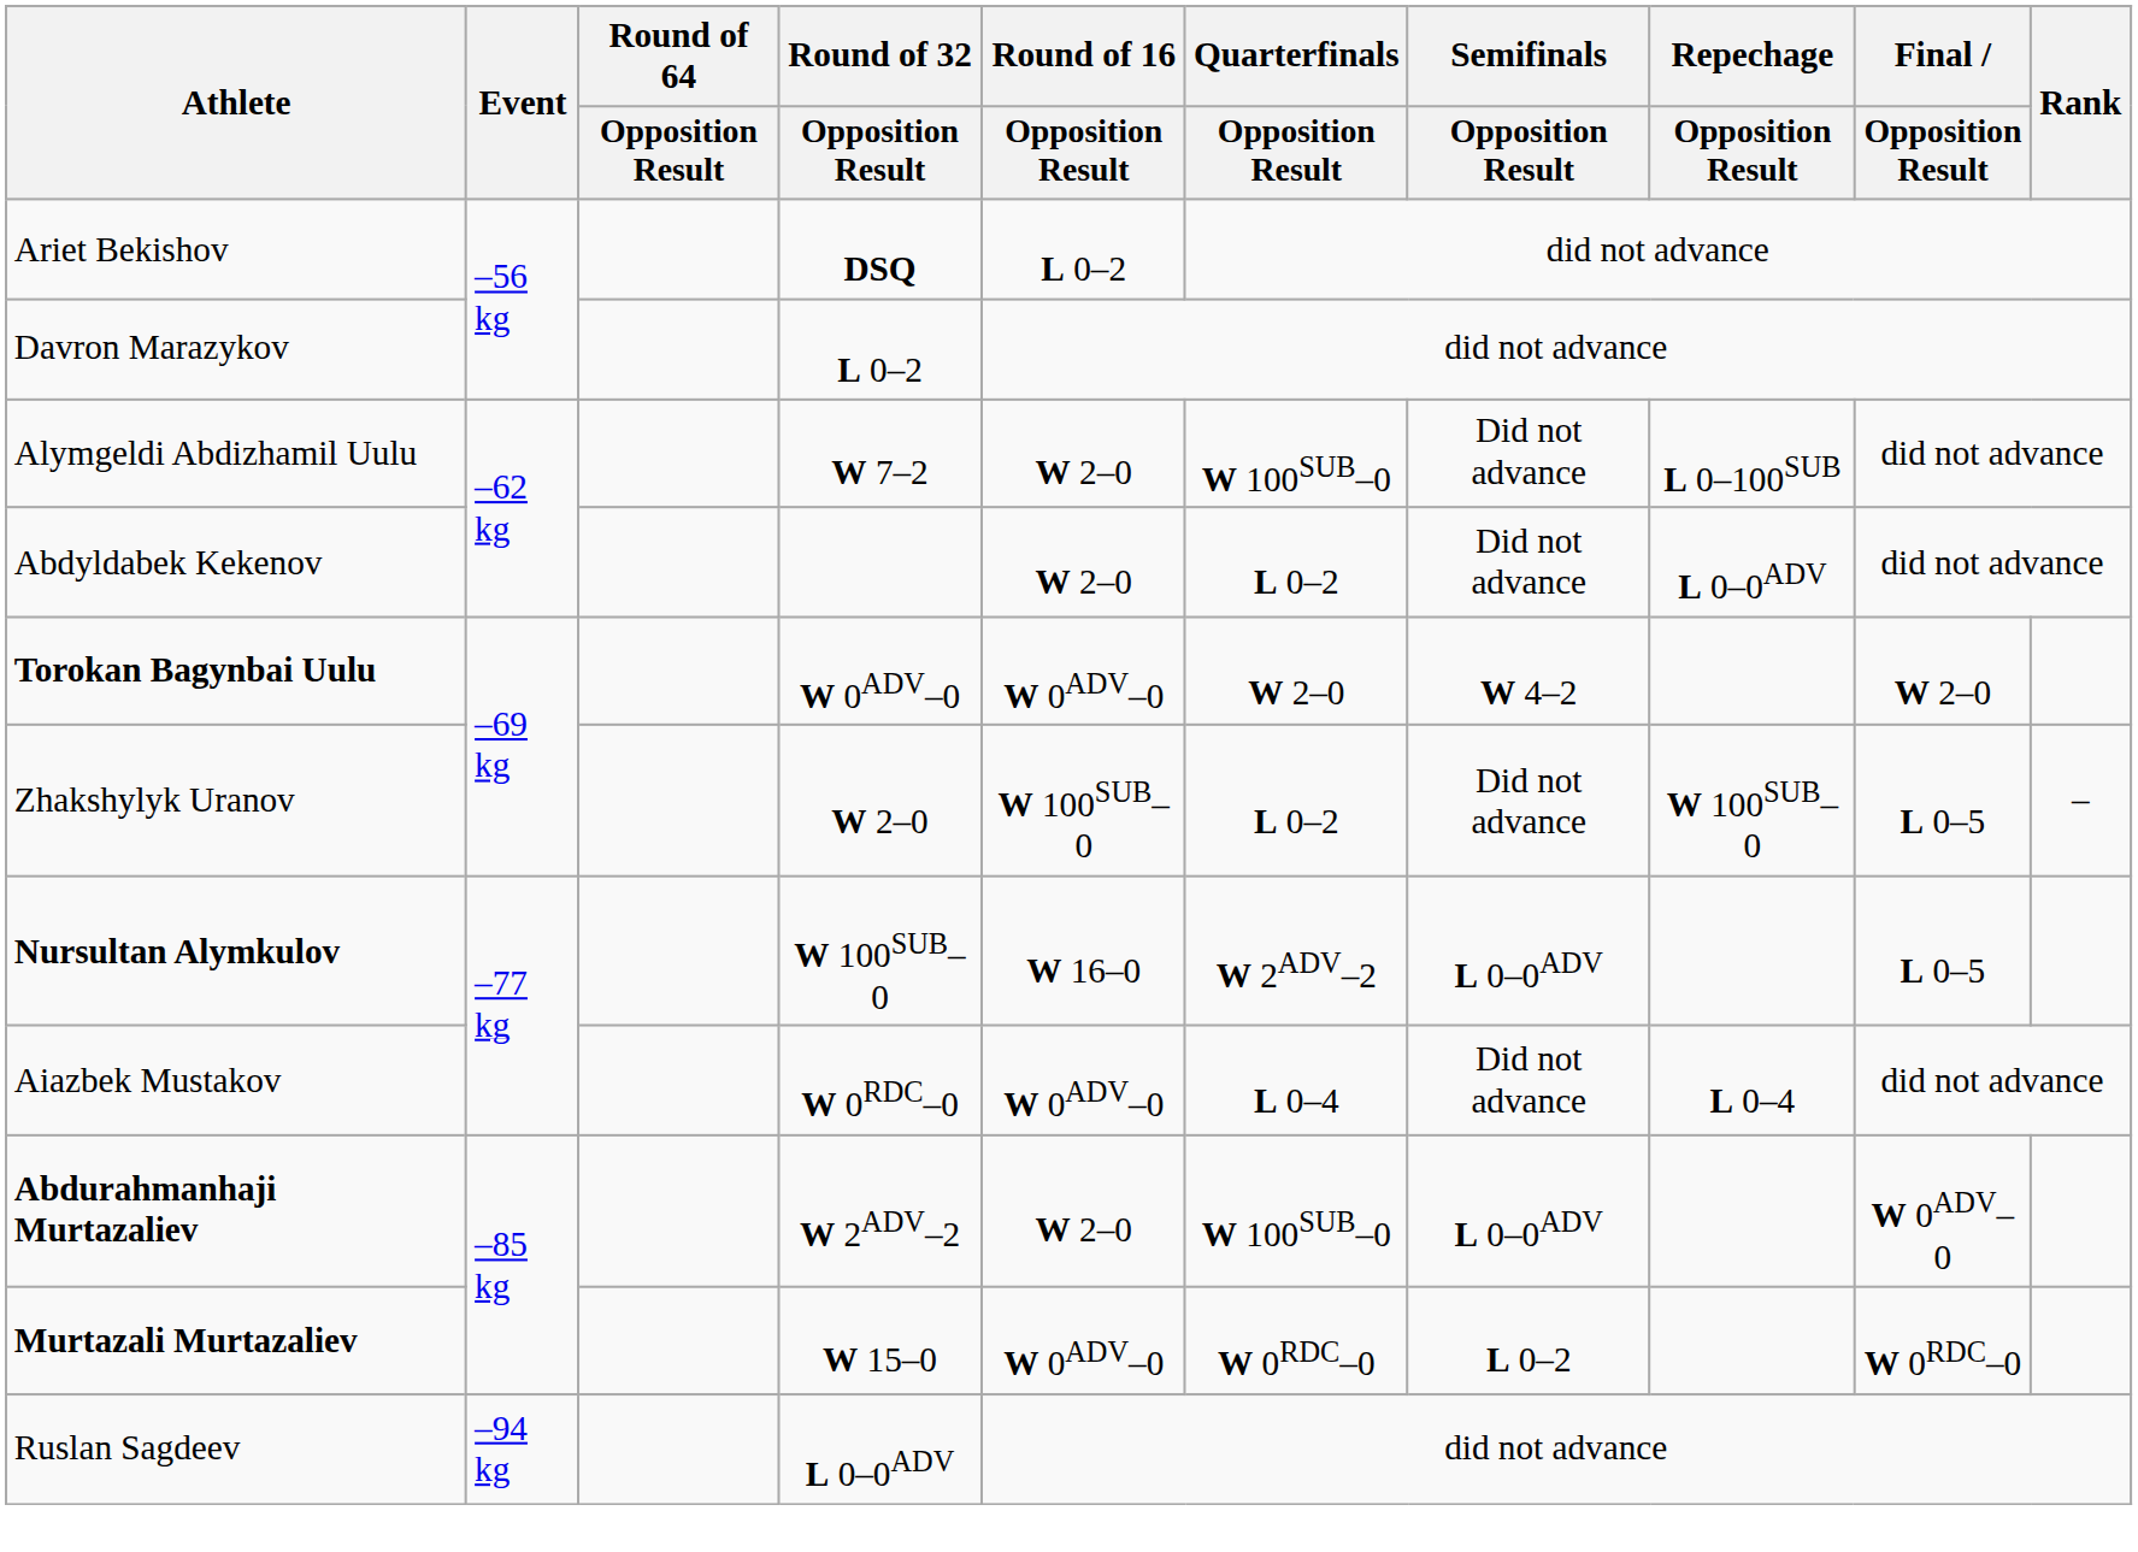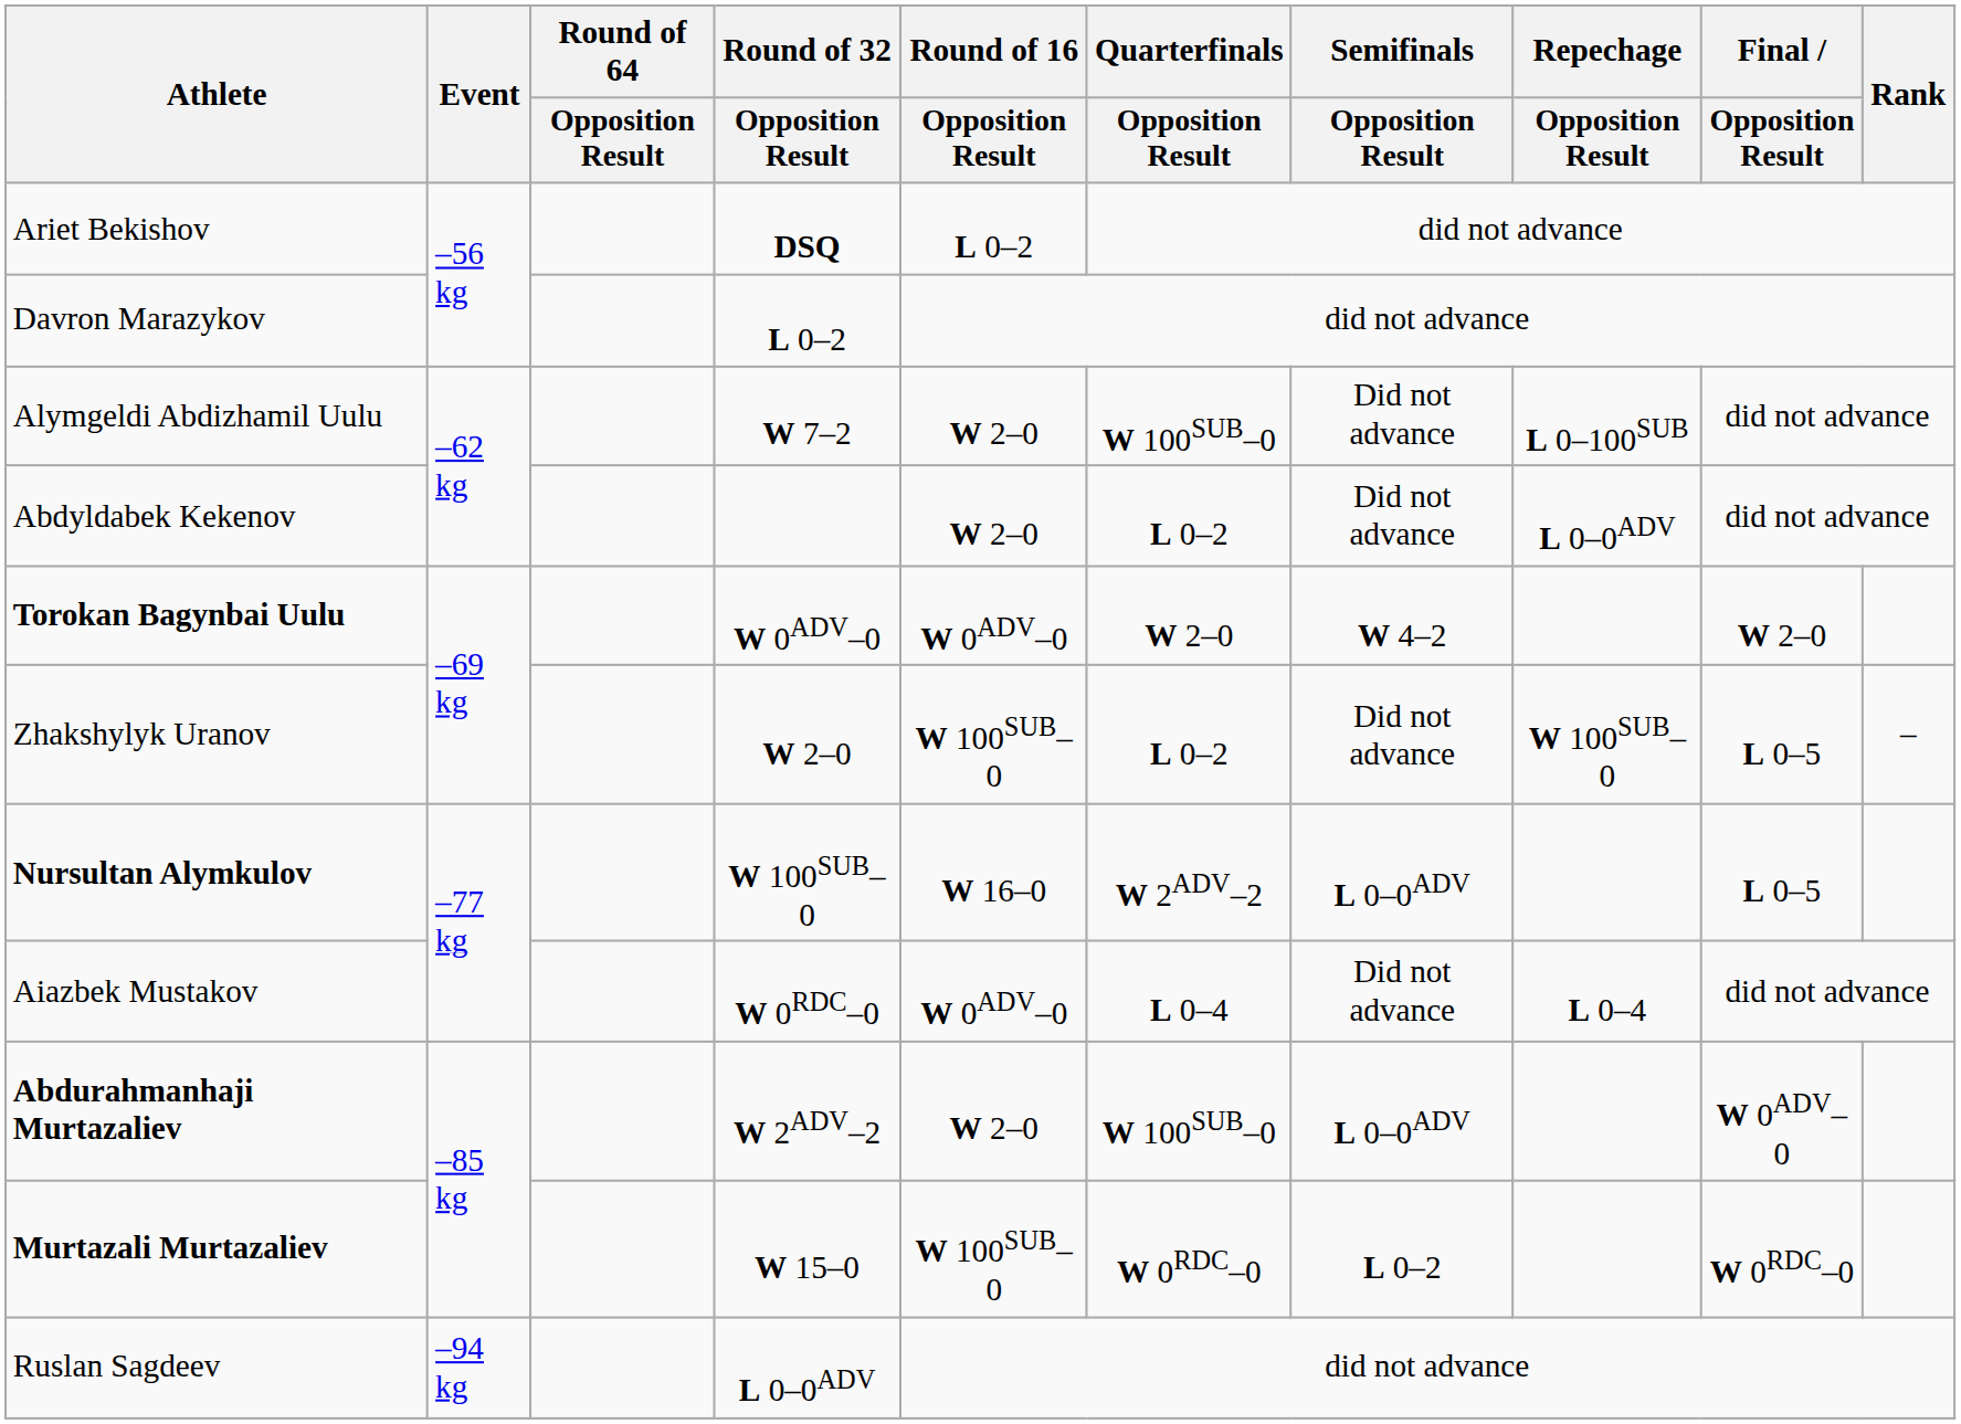Murtazali Murtazaliev | Round of 16 / Opposition Result: W 0ADV–0 -> W 100SUB–0
